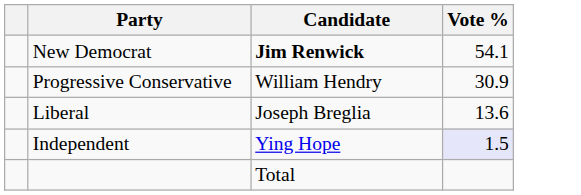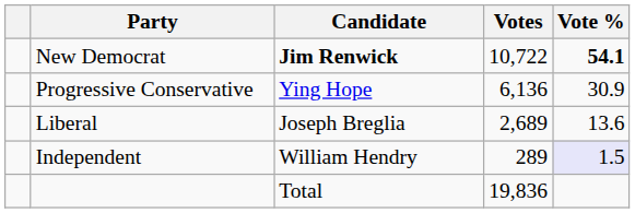+ column: Votes | 10,722 | 6,136 | 2,689 | 289 | 19,836
New Democrat | Vote %: normal -> bold
Progressive Conservative | Candidate: William Hendry -> Ying Hope
Independent | Candidate: Ying Hope -> William Hendry
